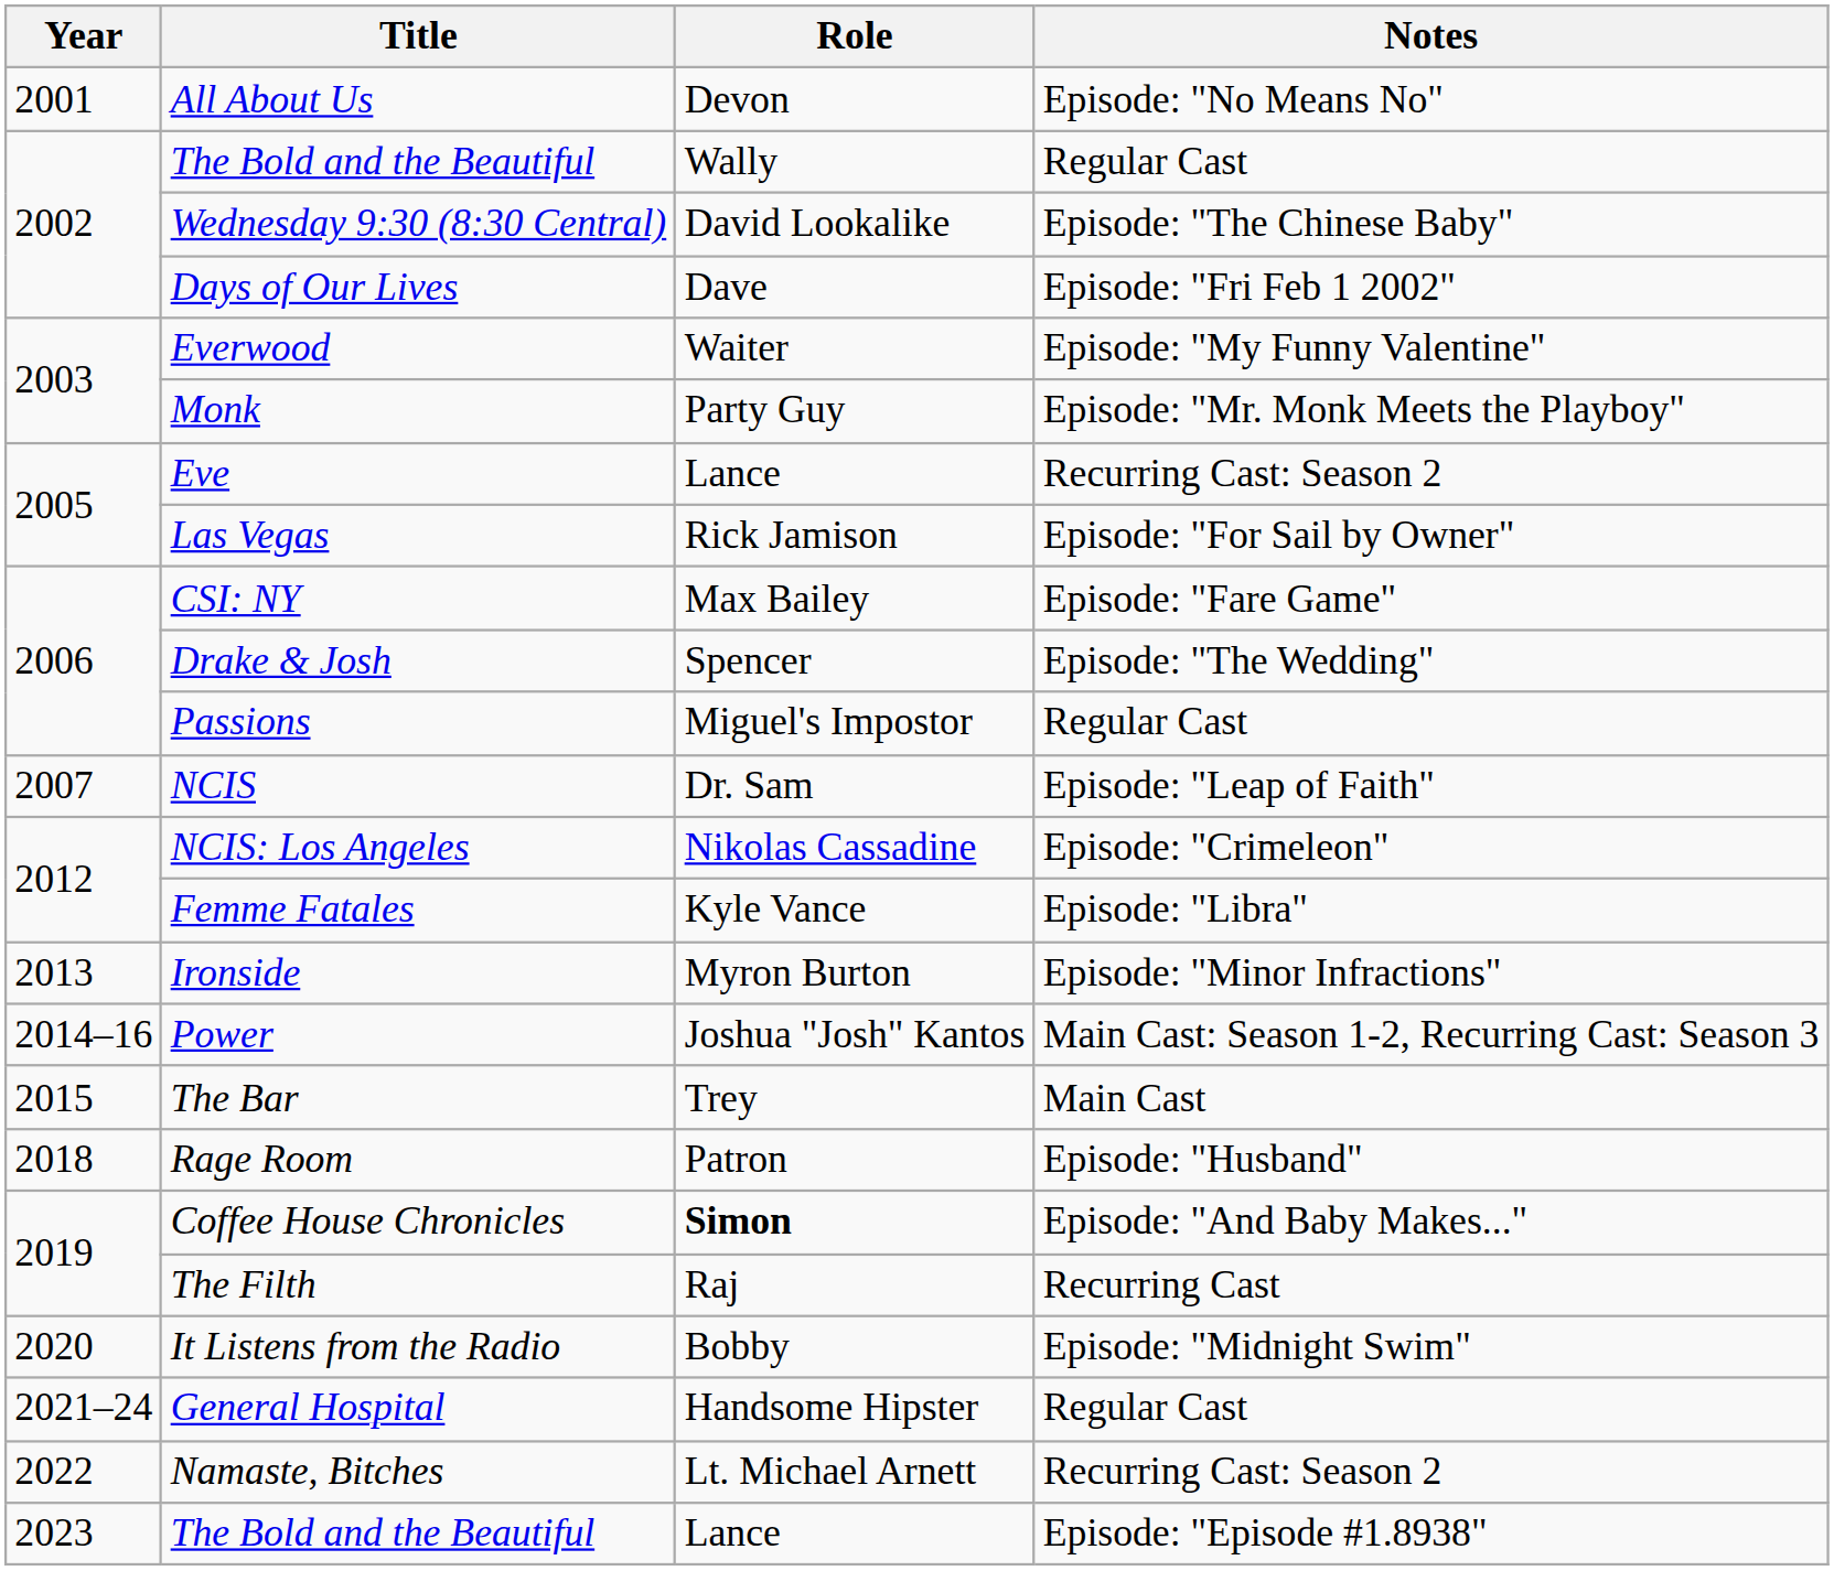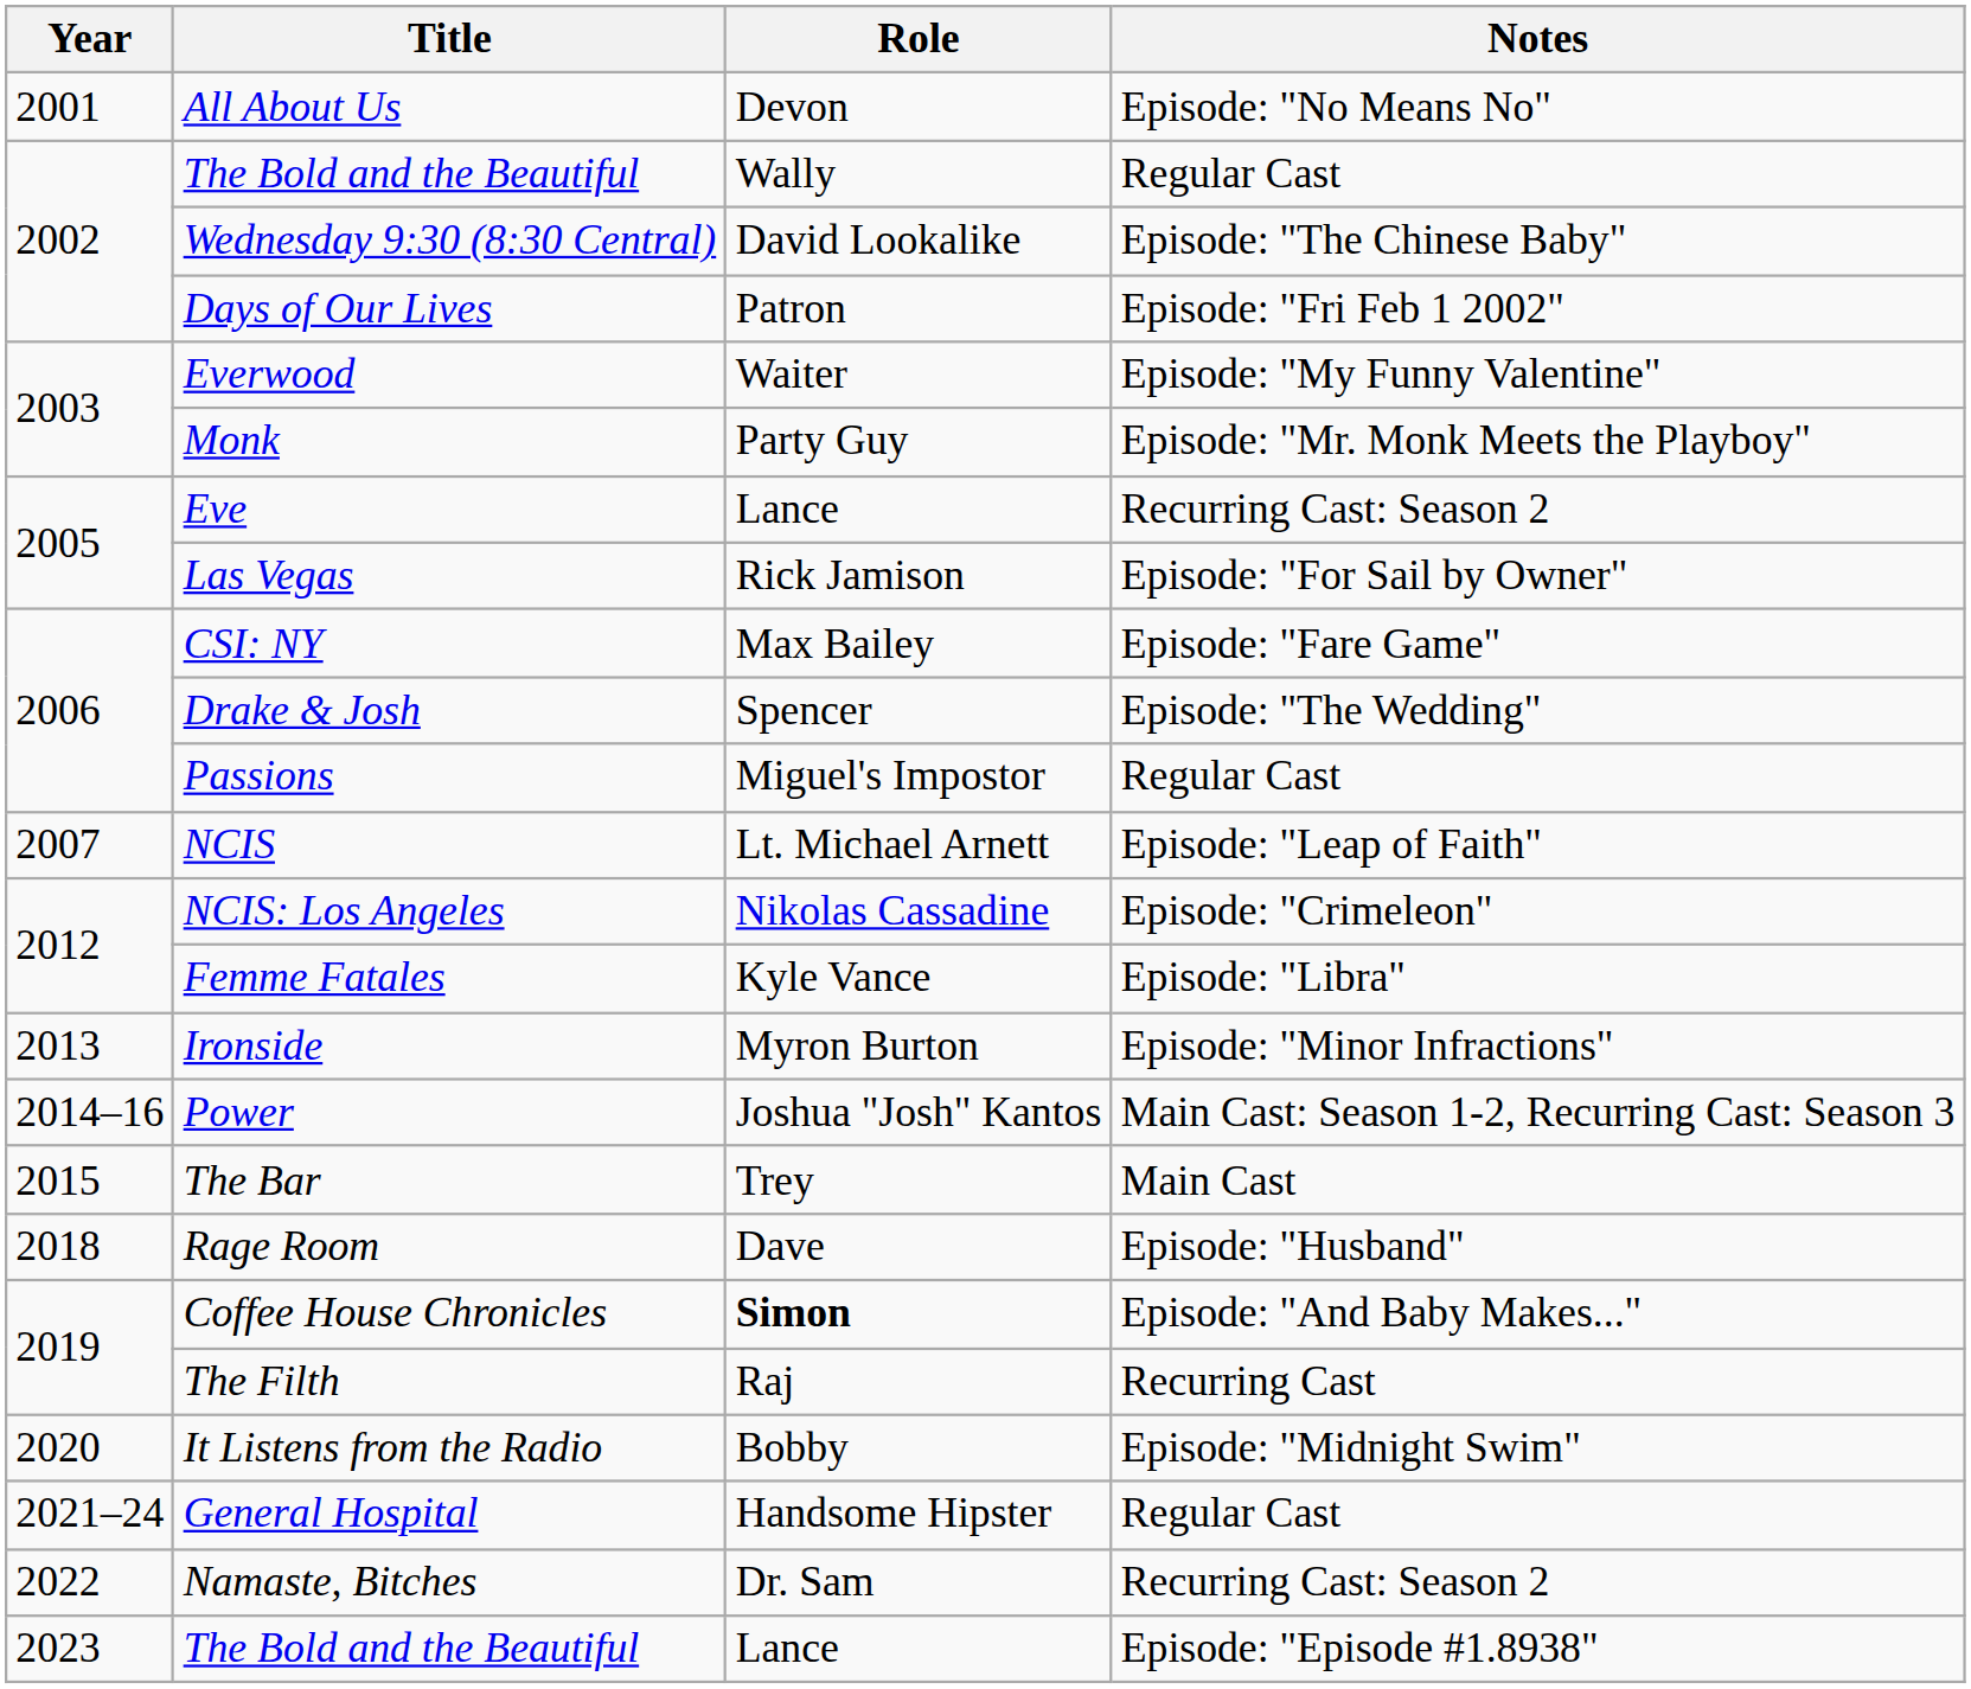Days of Our Lives | Role: Dave -> Patron
NCIS | Role: Dr. Sam -> Lt. Michael Arnett
Rage Room | Role: Patron -> Dave
Namaste, Bitches | Role: Lt. Michael Arnett -> Dr. Sam
